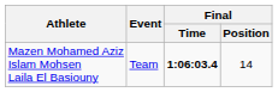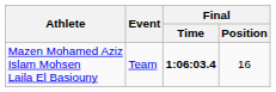Mazen Mohamed Aziz Islam Mohsen Laila El Basiouny | Final / Position: 14 -> 16
